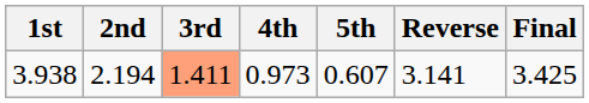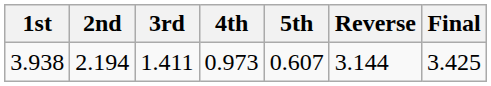3.938 | 3rd: lightsalmon background -> no background
3.938 | Reverse: 3.141 -> 3.144
